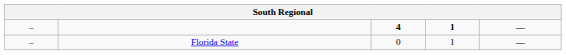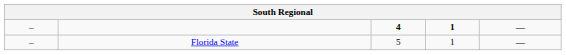Florida State | column 3: 0 -> 5
